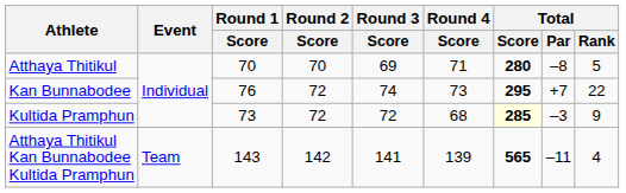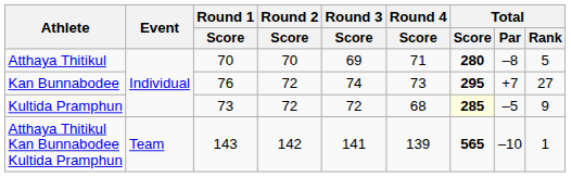Kan Bunnabodee | Total / Rank: 22 -> 27
Kultida Pramphun | Total / Par: –3 -> –5
Atthaya Thitikul Kan Bunnabodee Kultida Pramphun | Total / Par: –11 -> –10
Atthaya Thitikul Kan Bunnabodee Kultida Pramphun | Total / Rank: 4 -> 1
